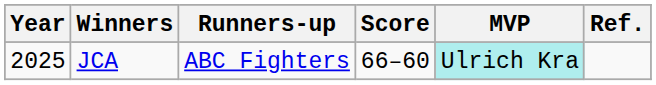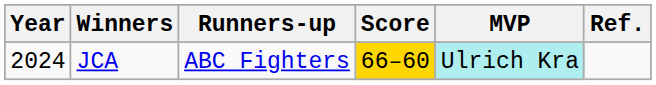JCA | Year: 2025 -> 2024
JCA | Score: no background -> gold background
